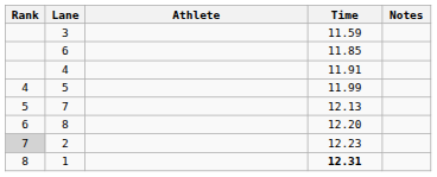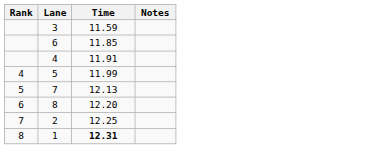- column: Athlete
2 | Rank: lightgrey background -> no background
2 | Time: 12.23 -> 12.25
